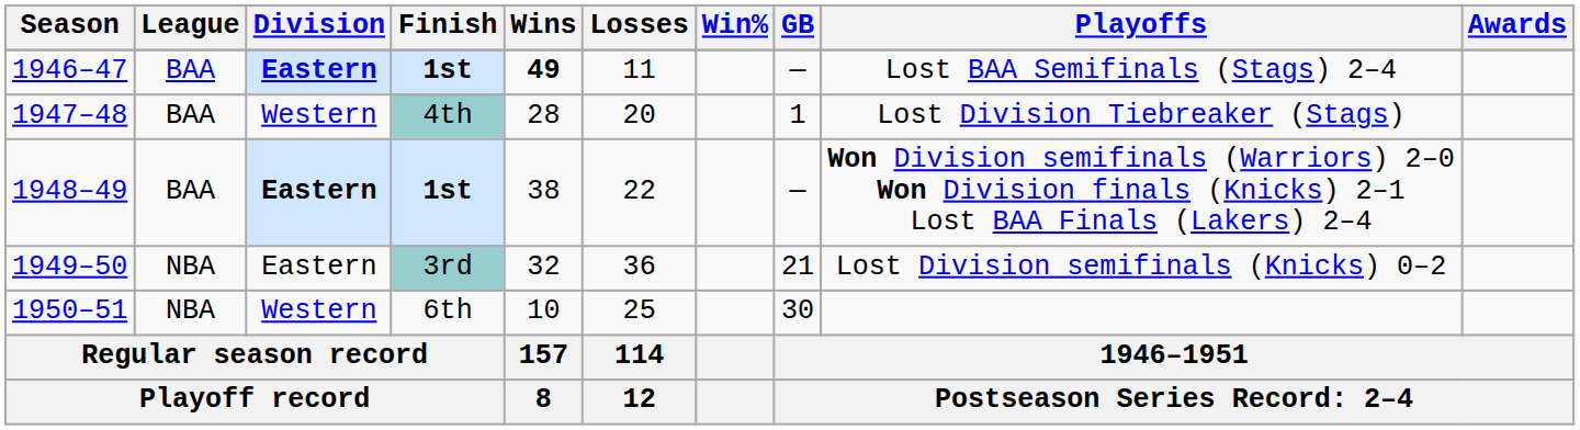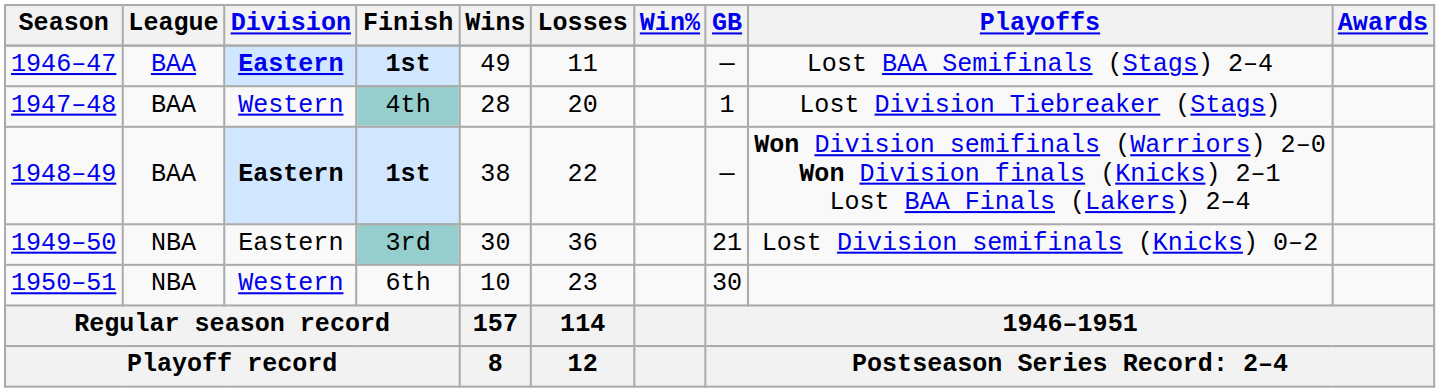1946–47 | Wins: bold -> normal
1949–50 | Wins: 32 -> 30
1950–51 | Losses: 25 -> 23
